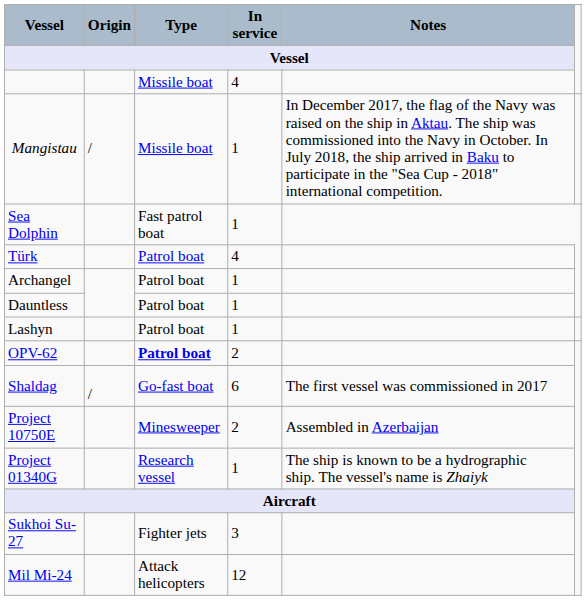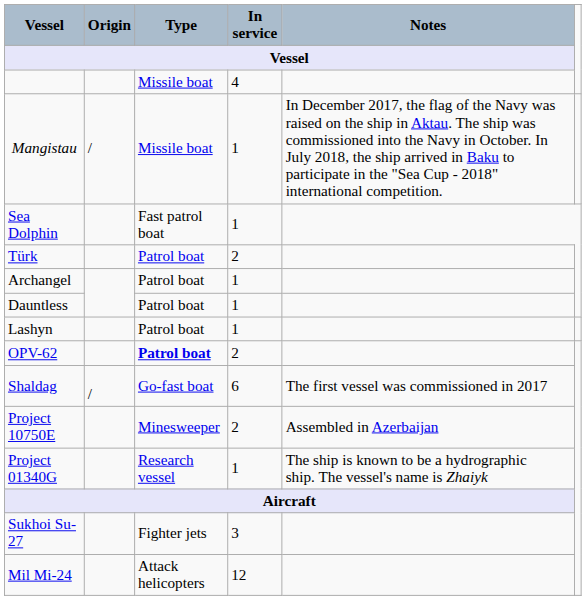Türk | In service / Vessel: 4 -> 2
